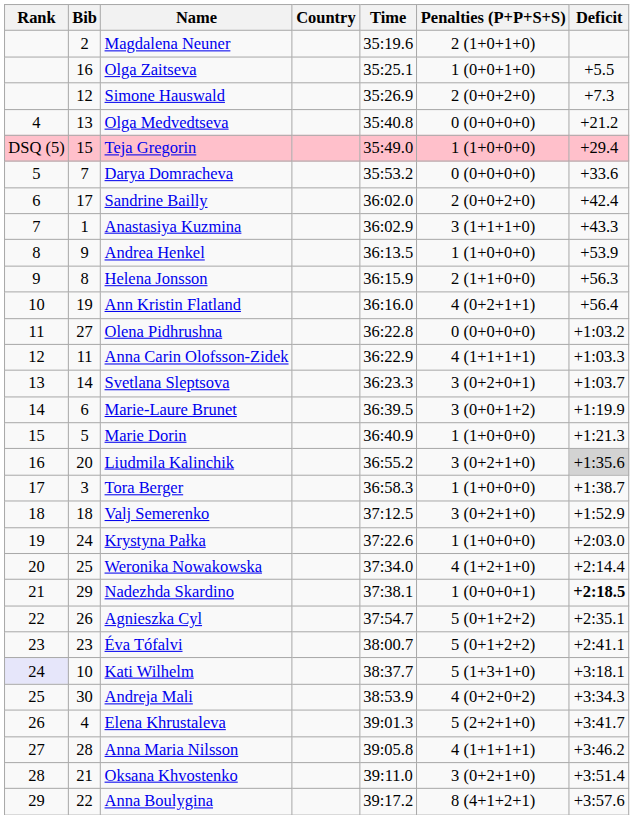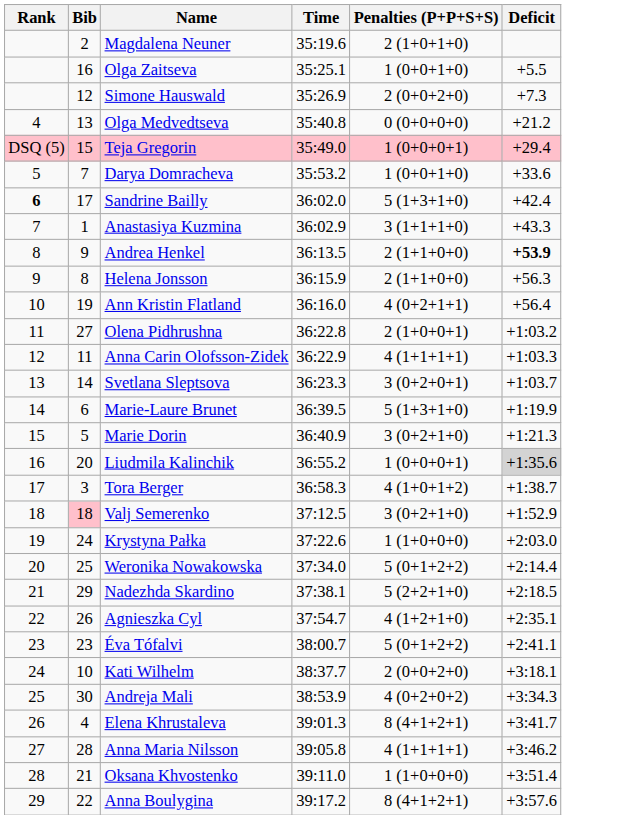- column: Country
Teja Gregorin | Penalties (P+P+S+S): 1 (1+0+0+0) -> 1 (0+0+0+1)
Darya Domracheva | Penalties (P+P+S+S): 0 (0+0+0+0) -> 1 (0+0+1+0)
Sandrine Bailly | Rank: normal -> bold
Sandrine Bailly | Penalties (P+P+S+S): 2 (0+0+2+0) -> 5 (1+3+1+0)
Andrea Henkel | Penalties (P+P+S+S): 1 (1+0+0+0) -> 2 (1+1+0+0)
Andrea Henkel | Deficit: normal -> bold
Olena Pidhrushna | Penalties (P+P+S+S): 0 (0+0+0+0) -> 2 (1+0+0+1)
Marie-Laure Brunet | Penalties (P+P+S+S): 3 (0+0+1+2) -> 5 (1+3+1+0)
Marie Dorin | Penalties (P+P+S+S): 1 (1+0+0+0) -> 3 (0+2+1+0)
Liudmila Kalinchik | Penalties (P+P+S+S): 3 (0+2+1+0) -> 1 (0+0+0+1)
Tora Berger | Penalties (P+P+S+S): 1 (1+0+0+0) -> 4 (1+0+1+2)
Valj Semerenko | Bib: no background -> pink background
Weronika Nowakowska | Penalties (P+P+S+S): 4 (1+2+1+0) -> 5 (0+1+2+2)
Nadezhda Skardino | Penalties (P+P+S+S): 1 (0+0+0+1) -> 5 (2+2+1+0)
Nadezhda Skardino | Deficit: bold -> normal
Agnieszka Cyl | Penalties (P+P+S+S): 5 (0+1+2+2) -> 4 (1+2+1+0)
Kati Wilhelm | Rank: lavender background -> no background
Kati Wilhelm | Penalties (P+P+S+S): 5 (1+3+1+0) -> 2 (0+0+2+0)
Elena Khrustaleva | Penalties (P+P+S+S): 5 (2+2+1+0) -> 8 (4+1+2+1)
Oksana Khvostenko | Penalties (P+P+S+S): 3 (0+2+1+0) -> 1 (1+0+0+0)
